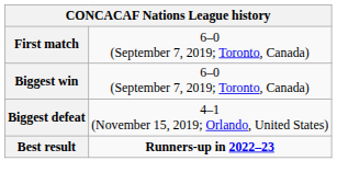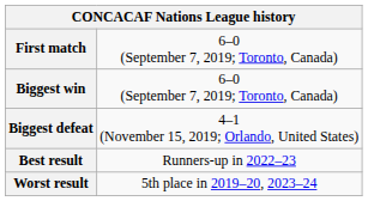Best result | column 2: bold -> normal
+ row: Worst result | 5th place in 2019–20, 2023–24
